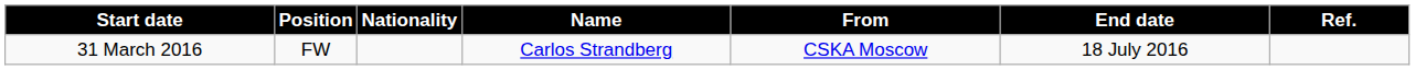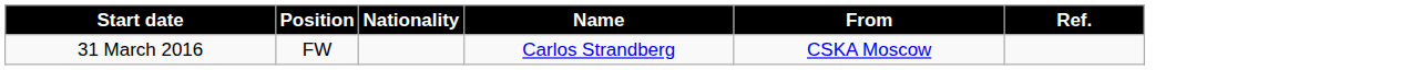- column: End date | 18 July 2016
